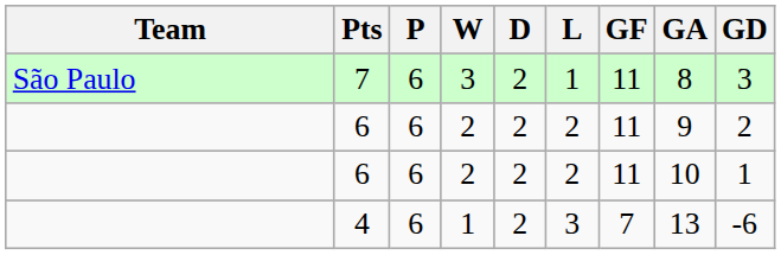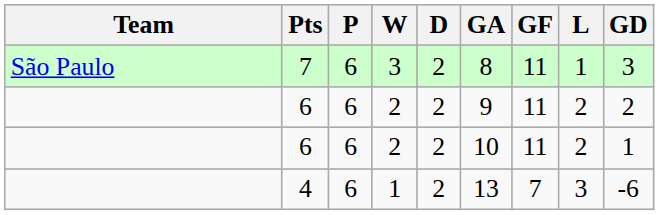columns swapped: L <-> GA
